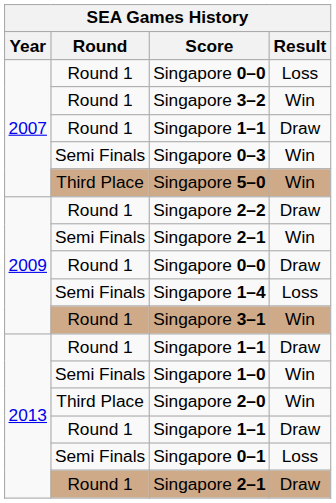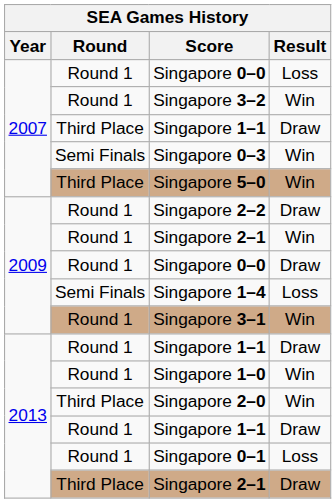2007 / Singapore 1–1 | Round: Round 1 -> Third Place
2009 / Singapore 2–1 | Round: Semi Finals -> Round 1
Singapore 1–0 | Round: Semi Finals -> Round 1
Singapore 0–1 | Round: Semi Finals -> Round 1
2013 / Singapore 2–1 | Round: Round 1 -> Third Place
